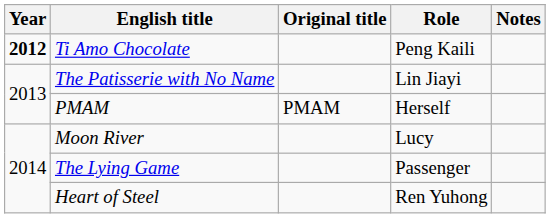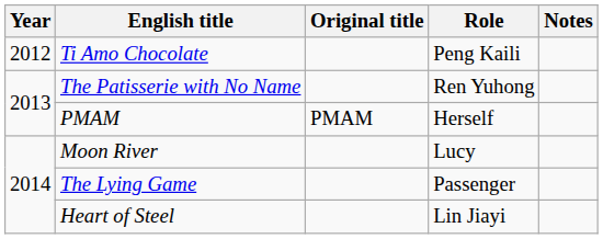Ti Amo Chocolate | Year: bold -> normal
The Patisserie with No Name | Role: Lin Jiayi -> Ren Yuhong
Heart of Steel | Role: Ren Yuhong -> Lin Jiayi
